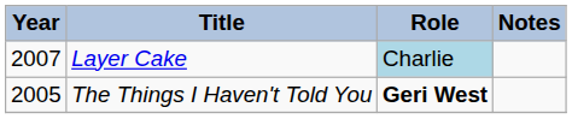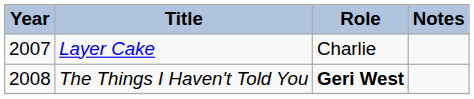Layer Cake | Role: lightblue background -> no background
The Things I Haven't Told You | Year: 2005 -> 2008
